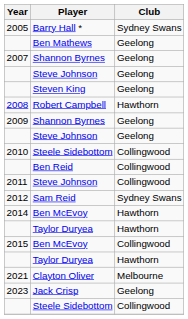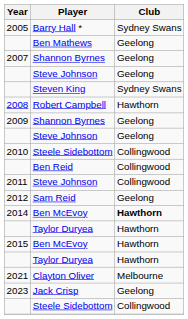Steven King | Club: Geelong -> Sydney Swans
Sam Reid | Club: Sydney Swans -> Geelong
2014 / Ben McEvoy | Club: normal -> bold
2015 / Ben McEvoy | Club: Collingwood -> Hawthorn
